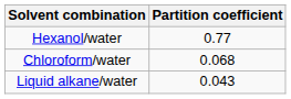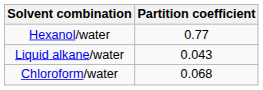rows swapped: Liquid alkane/water <-> Chloroform/water
